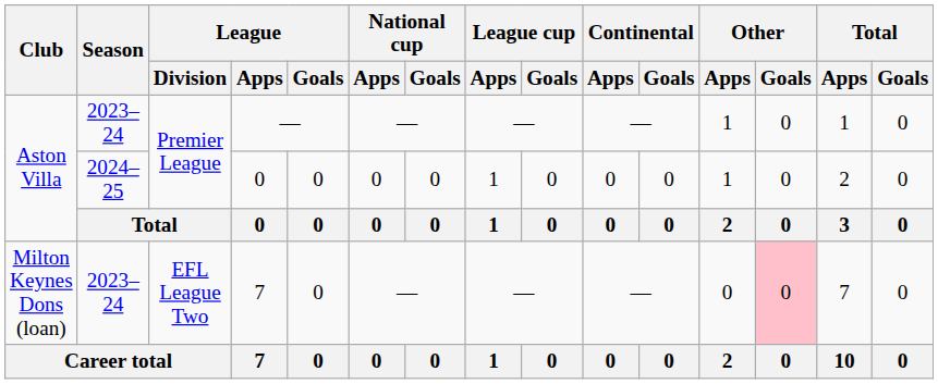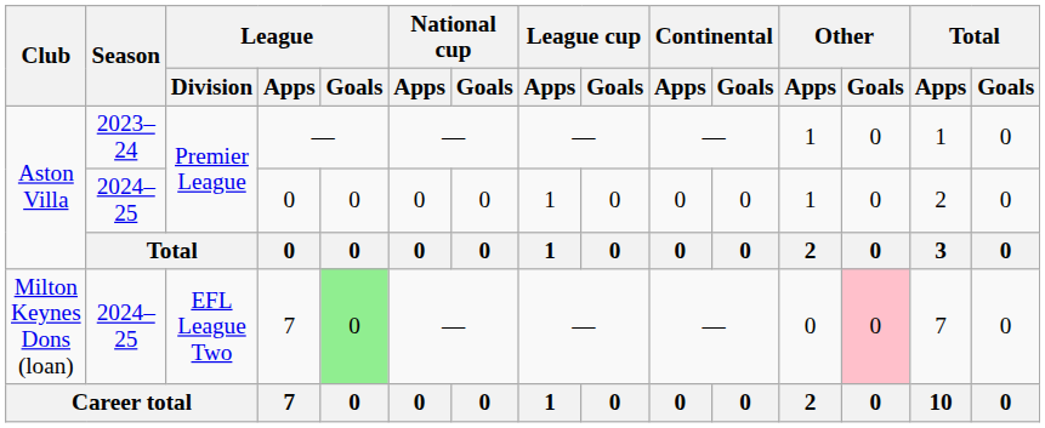Milton Keynes Dons (loan) / 7 | Season: 2023–24 -> 2024–25
Milton Keynes Dons (loan) / 7 | League / Goals: no background -> lightgreen background
